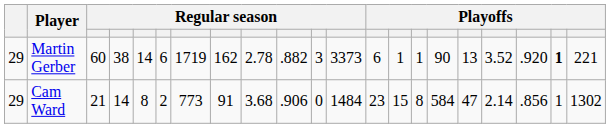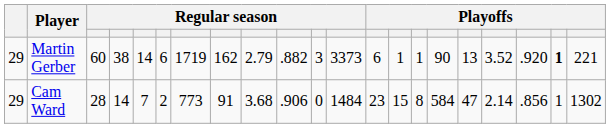Martin Gerber | column 9: 2.78 -> 2.79
Cam Ward | column 3: 21 -> 28
Cam Ward | column 5: 8 -> 7
